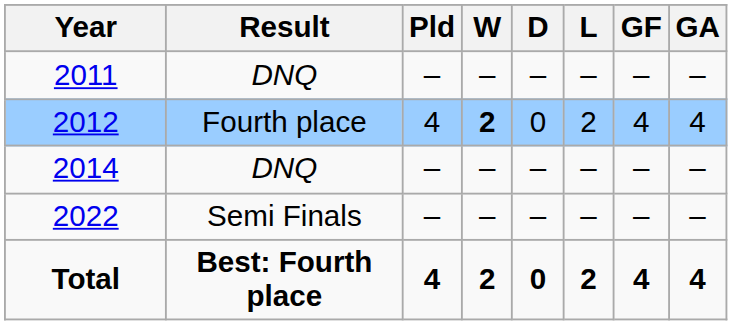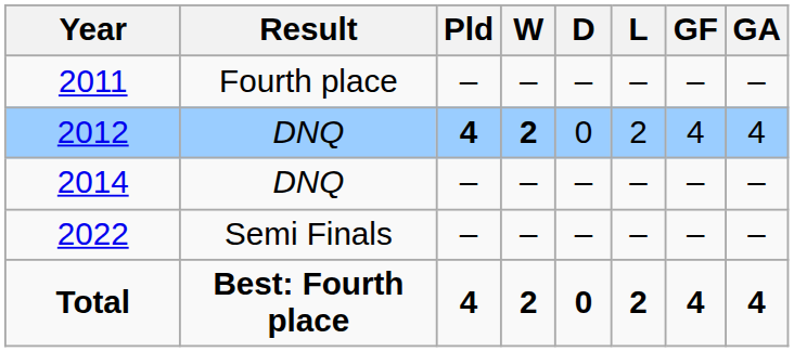2011 | Result: DNQ -> Fourth place
2012 | Result: Fourth place -> DNQ
2012 | Pld: normal -> bold
